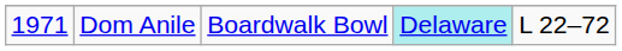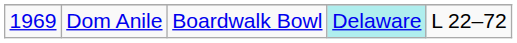Dom Anile | column 1: 1971 -> 1969
